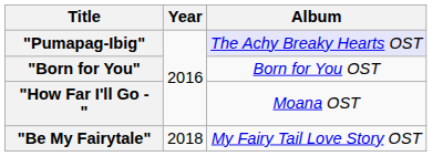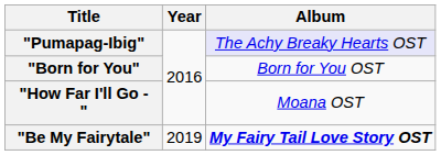"Be My Fairytale" | Year: 2018 -> 2019
"Be My Fairytale" | Album: normal -> bold
